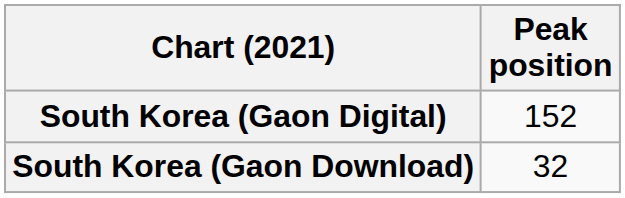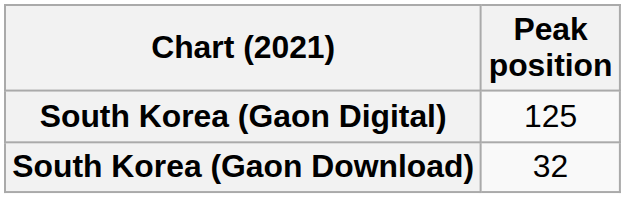South Korea (Gaon Digital) | Peak position: 152 -> 125
